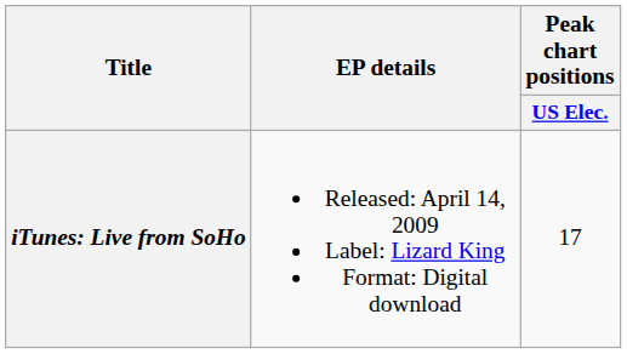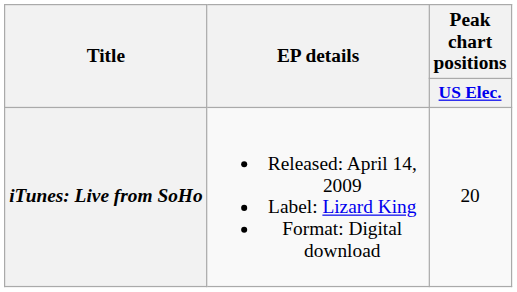iTunes: Live from SoHo | Peak chart positions / US Elec.: 17 -> 20
